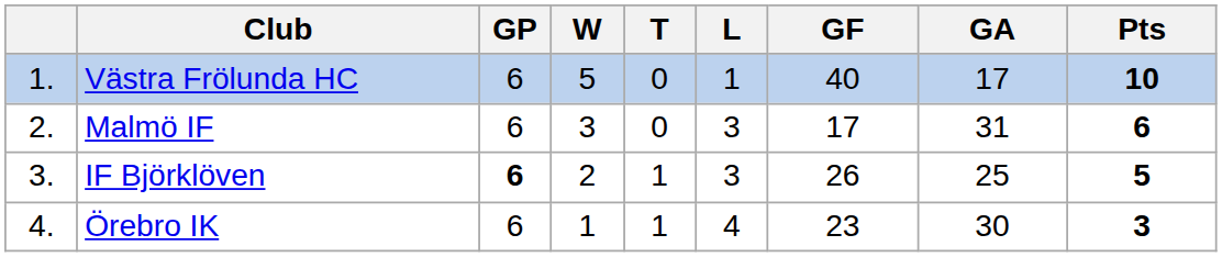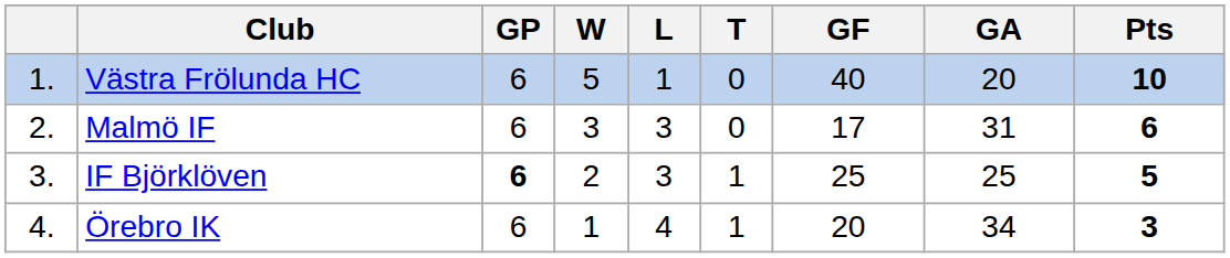columns swapped: T <-> L
Västra Frölunda HC | GA: 17 -> 20
IF Björklöven | GF: 26 -> 25
Örebro IK | GF: 23 -> 20
Örebro IK | GA: 30 -> 34
